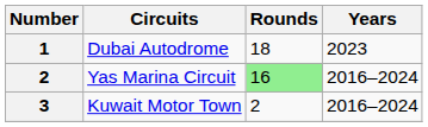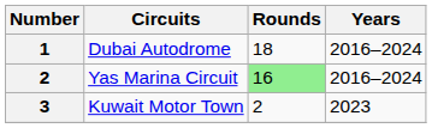Dubai Autodrome | Years: 2023 -> 2016–2024
Kuwait Motor Town | Years: 2016–2024 -> 2023
